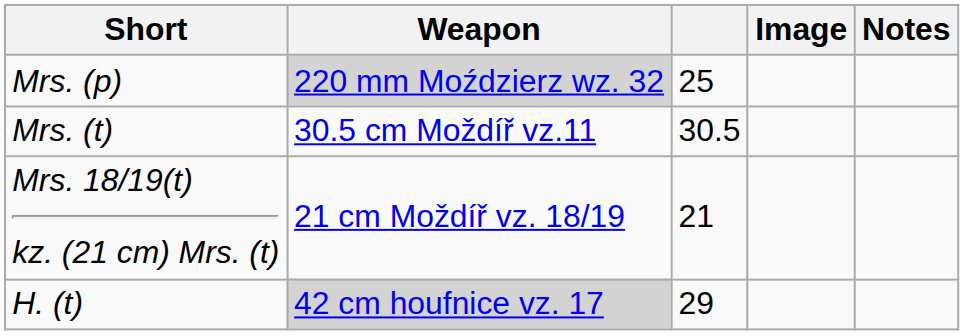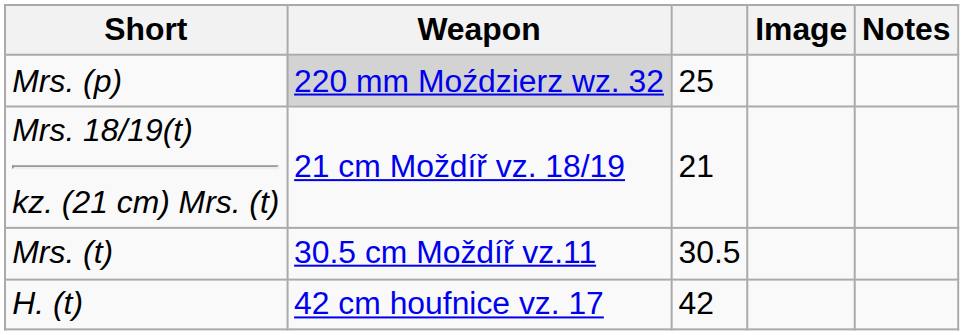rows swapped: Mrs. 18/19(t) kz. (21 cm) Mrs. (t) <-> Mrs. (t)
H. (t) | Weapon: lightgrey background -> no background
H. (t) | column 3: 29 -> 42
